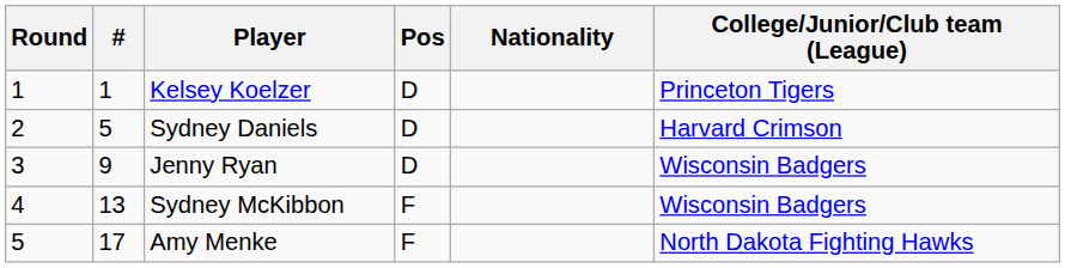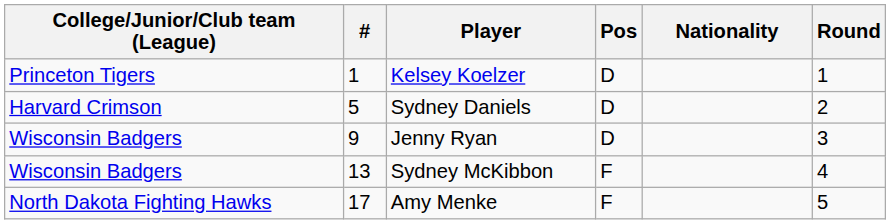columns swapped: Round <-> College/Junior/Club team (League)
